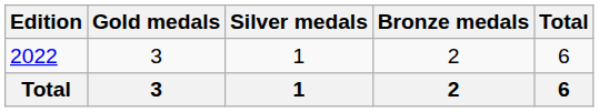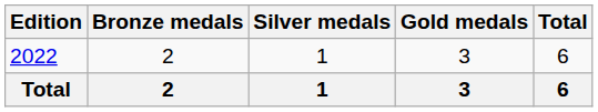columns swapped: Gold medals <-> Bronze medals
